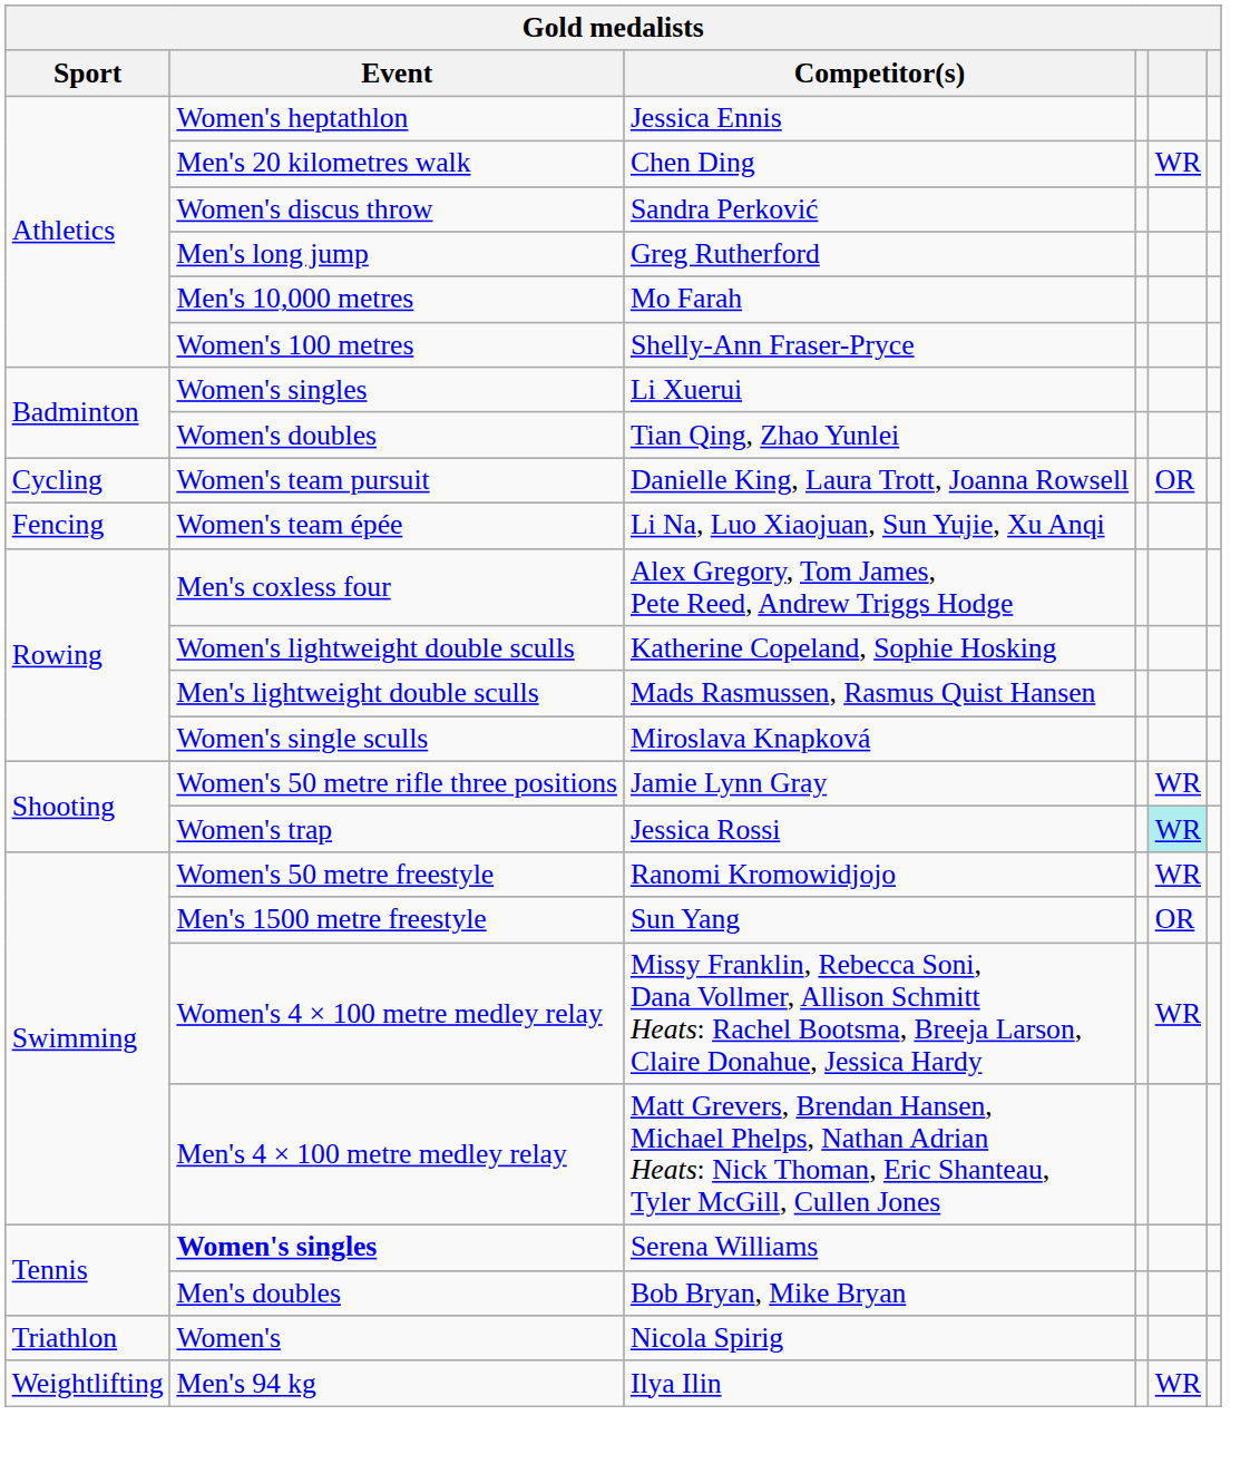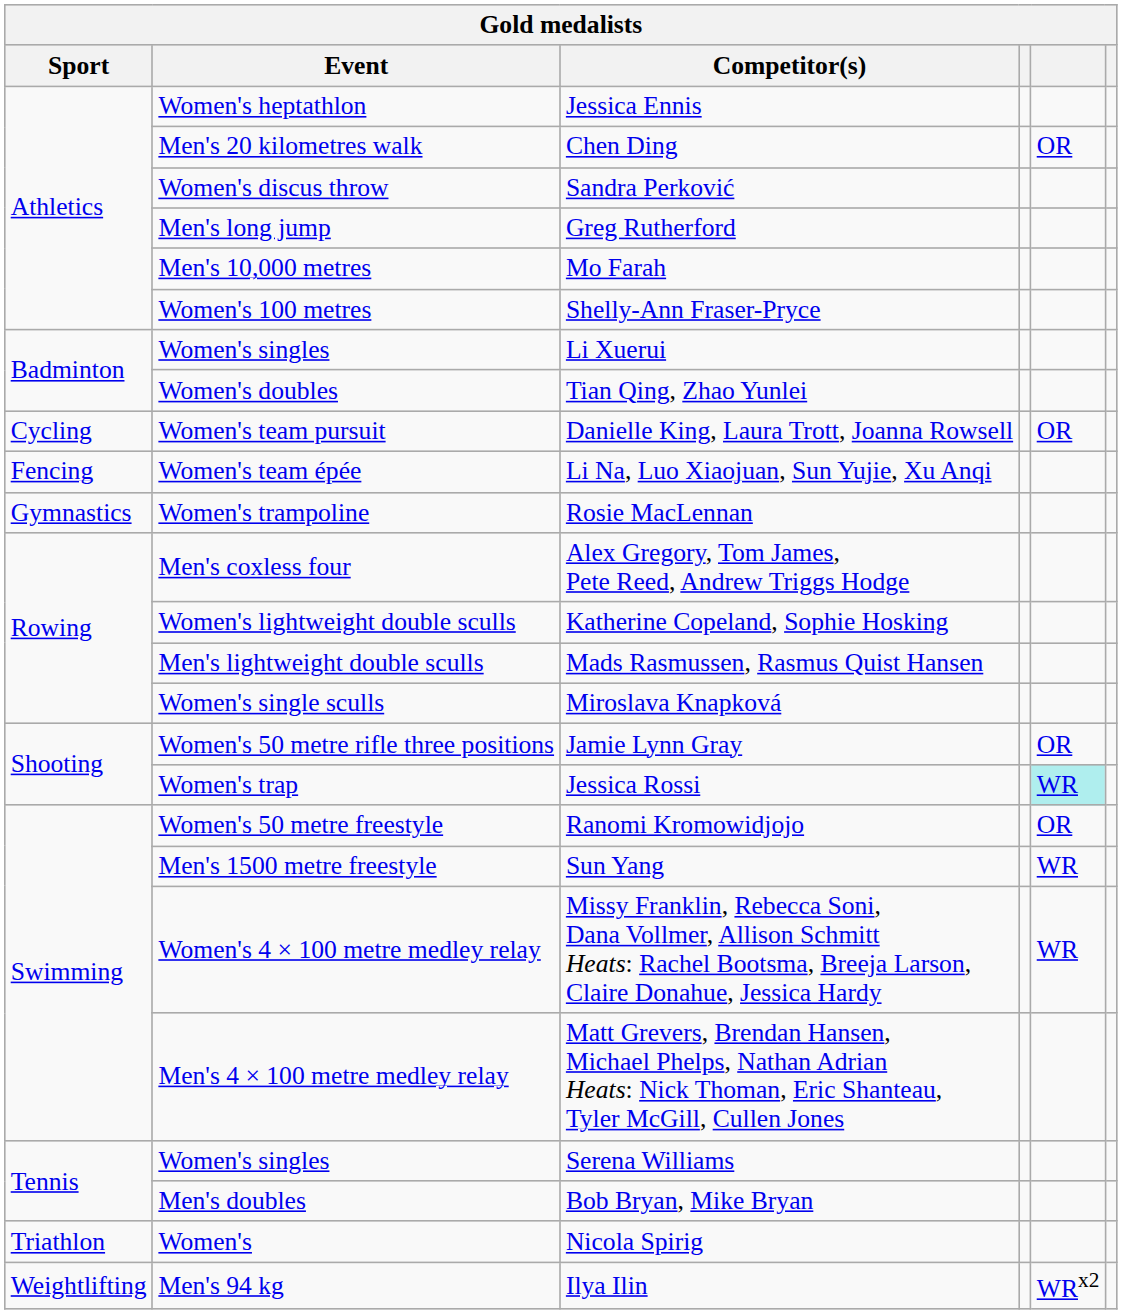Chen Ding | column 5: WR -> OR
+ row: Gymnastics | Women's trampoline | Rosie MacLennan
Jamie Lynn Gray | column 5: WR -> OR
Ranomi Kromowidjojo | column 5: WR -> OR
Sun Yang | column 5: OR -> WR
Serena Williams | Event: bold -> normal
Ilya Ilin | column 5: WR -> WRx2
